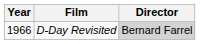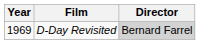D-Day Revisited | Year: 1966 -> 1969
